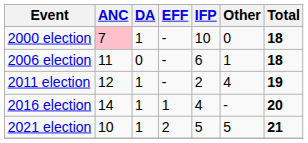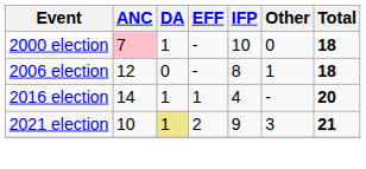2006 election | ANC: 11 -> 12
2006 election | IFP: 6 -> 8
- row: 2011 election | 12 | 1 | - | 2 | 4 | 19
2021 election | DA: no background -> khaki background
2021 election | IFP: 5 -> 9
2021 election | Other: 5 -> 3
